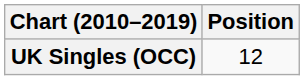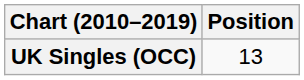UK Singles (OCC) | Position: 12 -> 13
